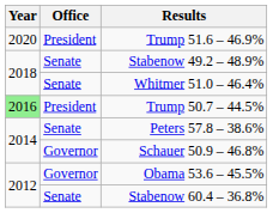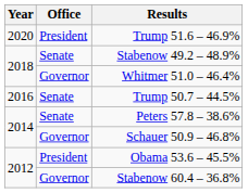Whitmer 51.0 – 46.4% | Office: Senate -> Governor
Trump 50.7 – 44.5% | Year: lightgreen background -> no background
Trump 50.7 – 44.5% | Office: President -> Senate
Obama 53.6 – 45.5% | Office: Governor -> President
Stabenow 60.4 – 36.8% | Office: Senate -> Governor
